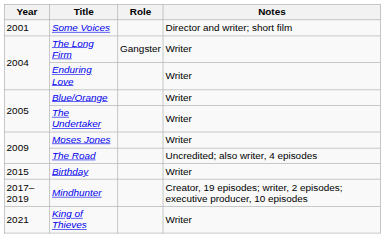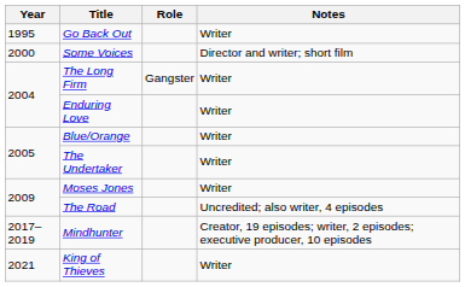+ row: 1995 | Go Back Out | Writer
Some Voices | Year: 2001 -> 2000
- row: 2015 | Birthday | Writer
